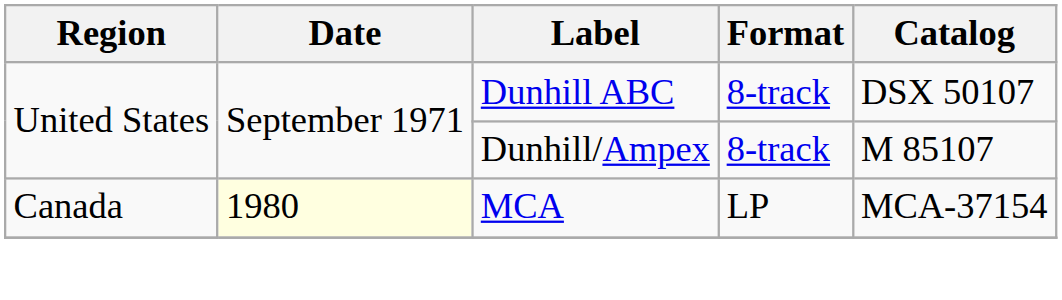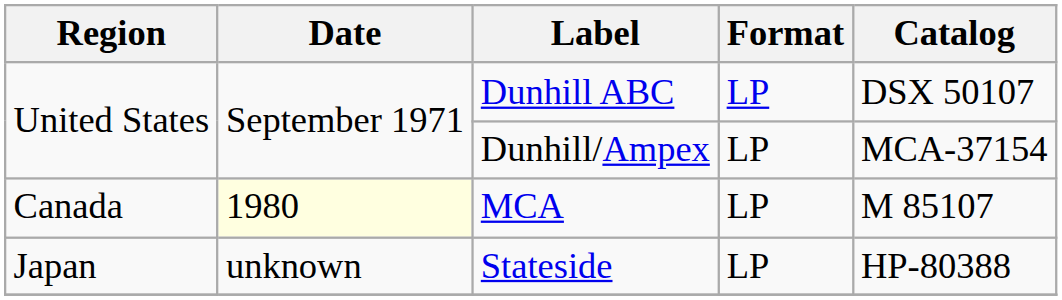Dunhill ABC | Format: 8-track -> LP
Dunhill/Ampex | Format: 8-track -> LP
Dunhill/Ampex | Catalog: M 85107 -> MCA-37154
MCA | Catalog: MCA-37154 -> M 85107
+ row: Japan | unknown | Stateside | LP | HP-80388
